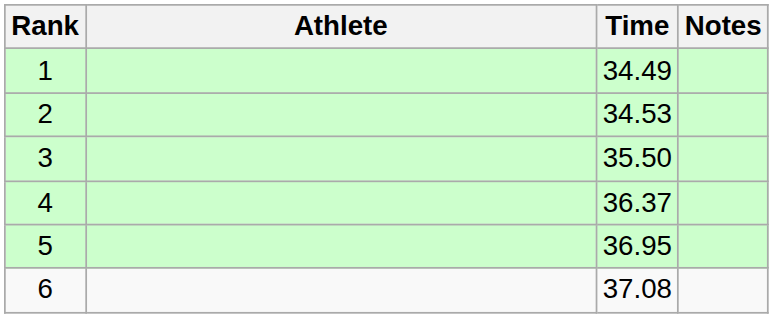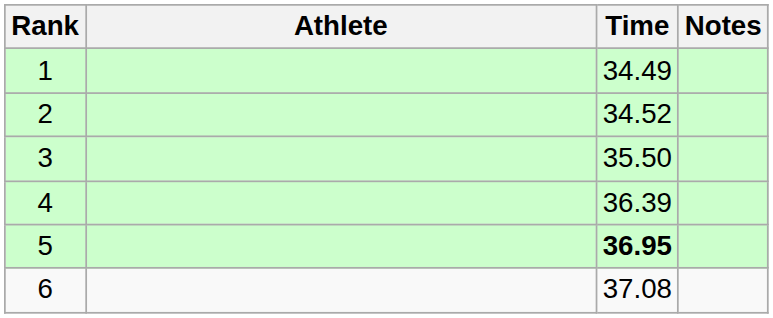2 | Time: 34.53 -> 34.52
4 | Time: 36.37 -> 36.39
5 | Time: normal -> bold
